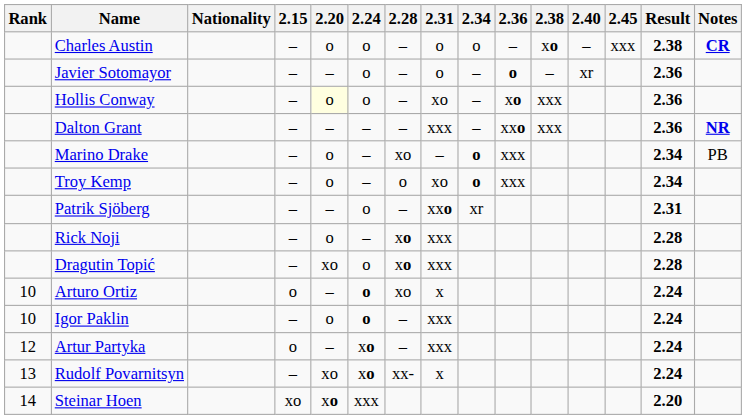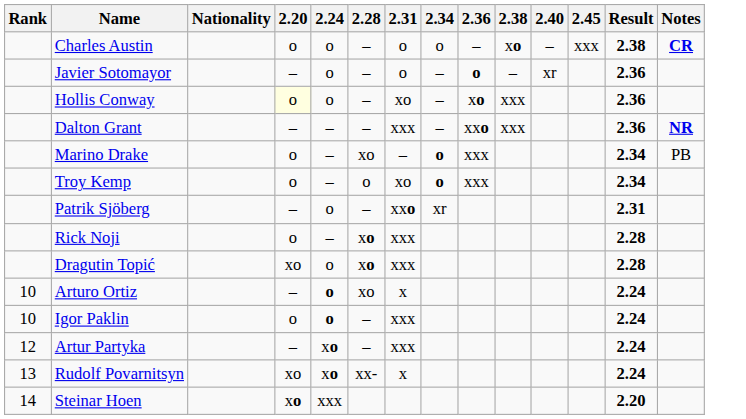- column: 2.15 | – | – | – | – | – | – | – | – | – | o | – | o | – | xo
